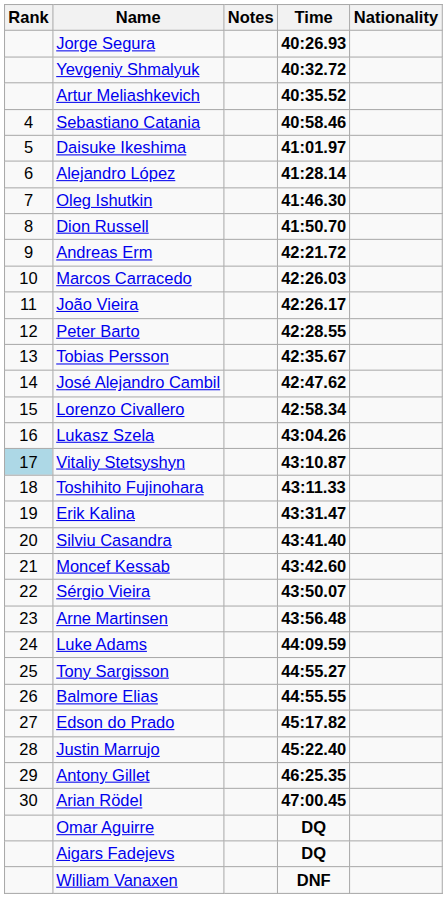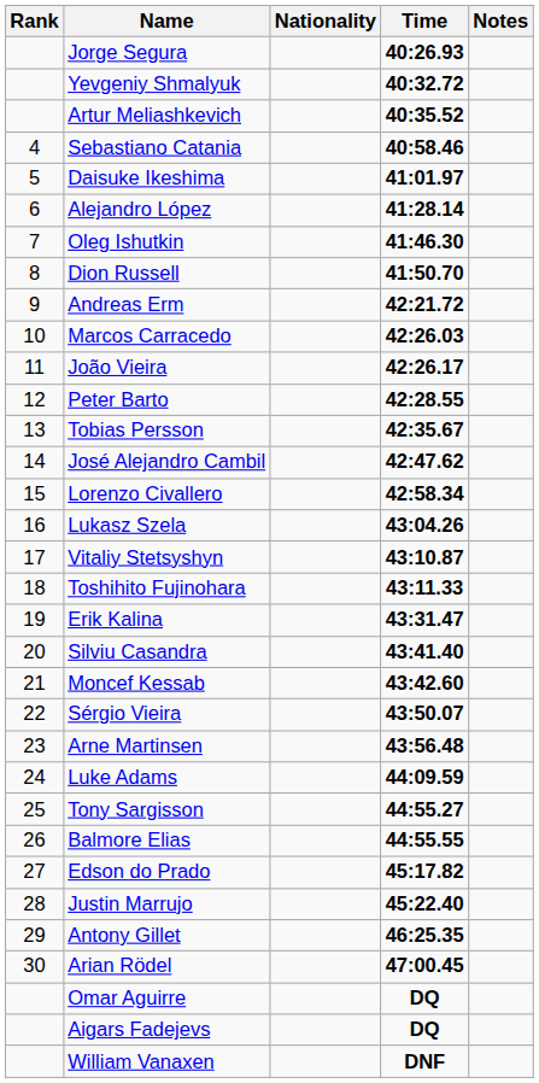columns swapped: Nationality <-> Notes
Vitaliy Stetsyshyn | Rank: lightblue background -> no background
